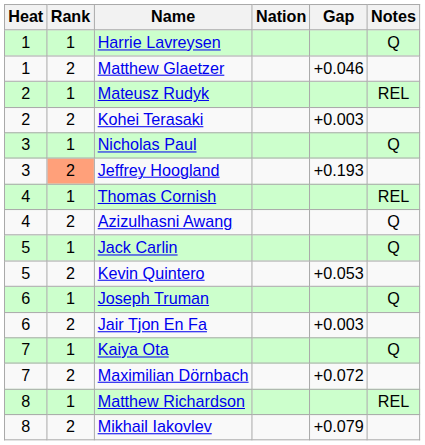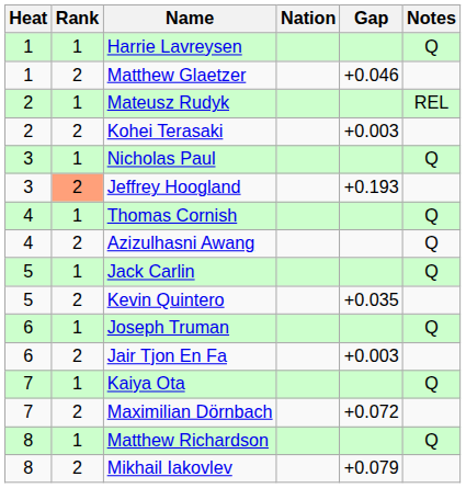Thomas Cornish | Notes: REL -> Q
Kevin Quintero | Gap: +0.053 -> +0.035
Matthew Richardson | Notes: REL -> Q
